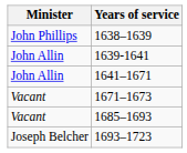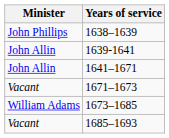+ row: William Adams | 1673–1685
- row: Joseph Belcher | 1693–1723
